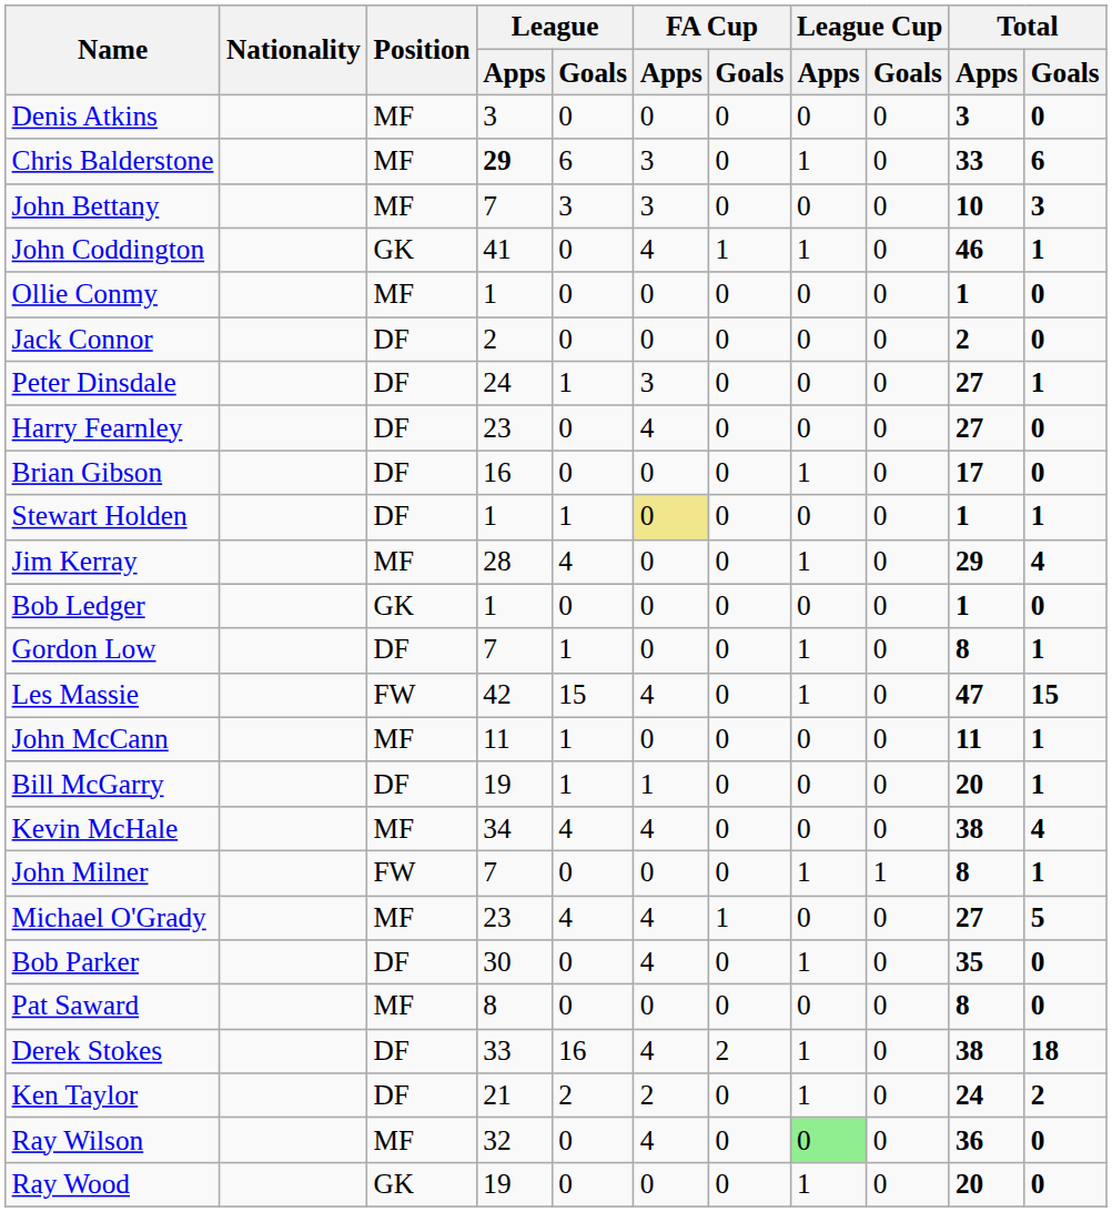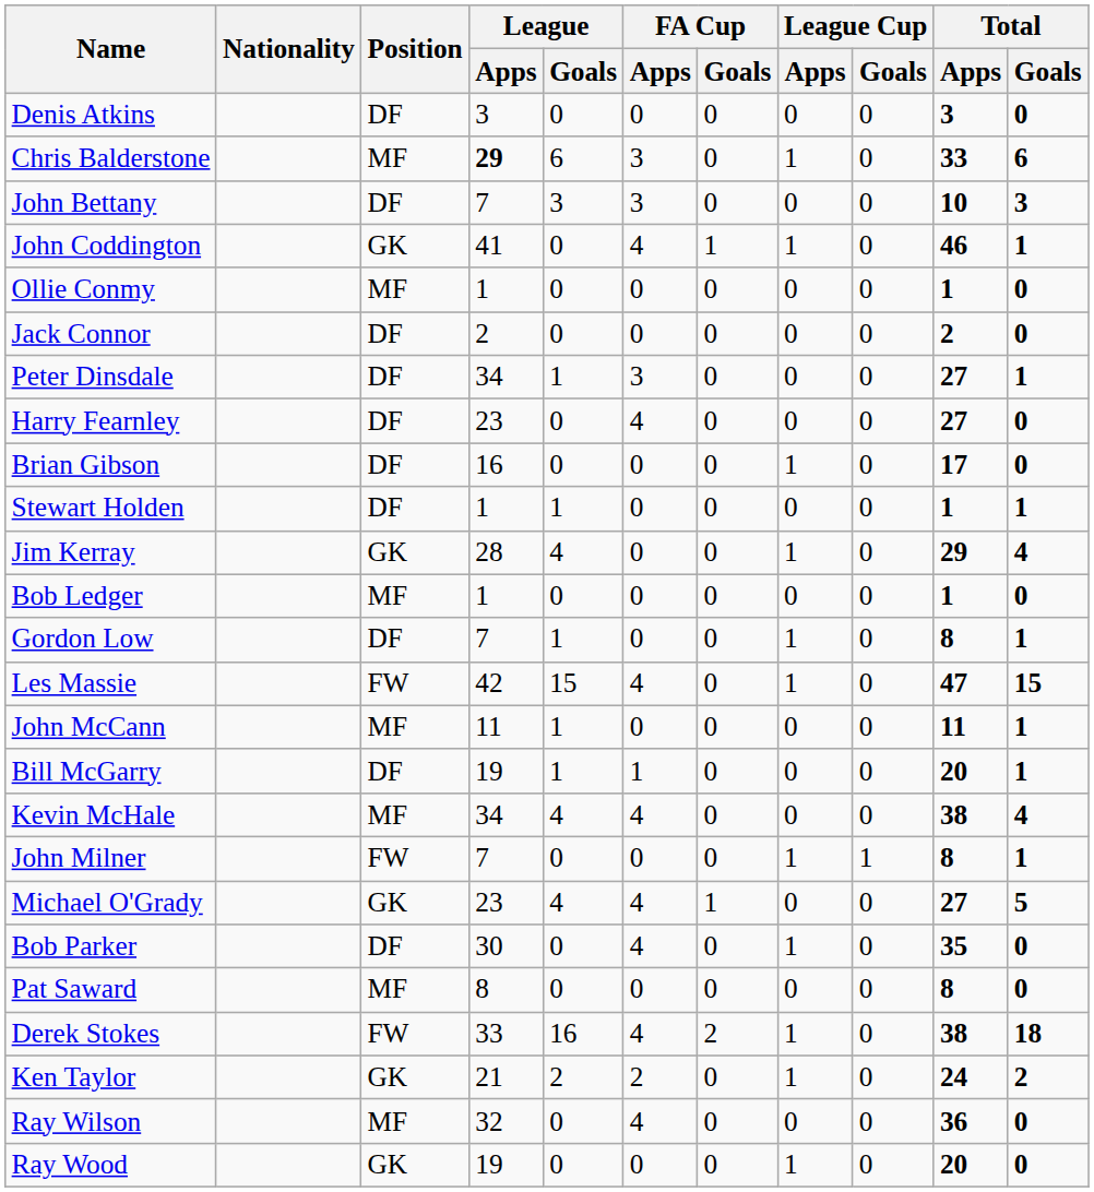Denis Atkins | Position: MF -> DF
John Bettany | Position: MF -> DF
Peter Dinsdale | League / Apps: 24 -> 34
Stewart Holden | FA Cup / Apps: khaki background -> no background
Jim Kerray | Position: MF -> GK
Bob Ledger | Position: GK -> MF
Michael O'Grady | Position: MF -> GK
Derek Stokes | Position: DF -> FW
Ken Taylor | Position: DF -> GK
Ray Wilson | League Cup / Apps: lightgreen background -> no background
